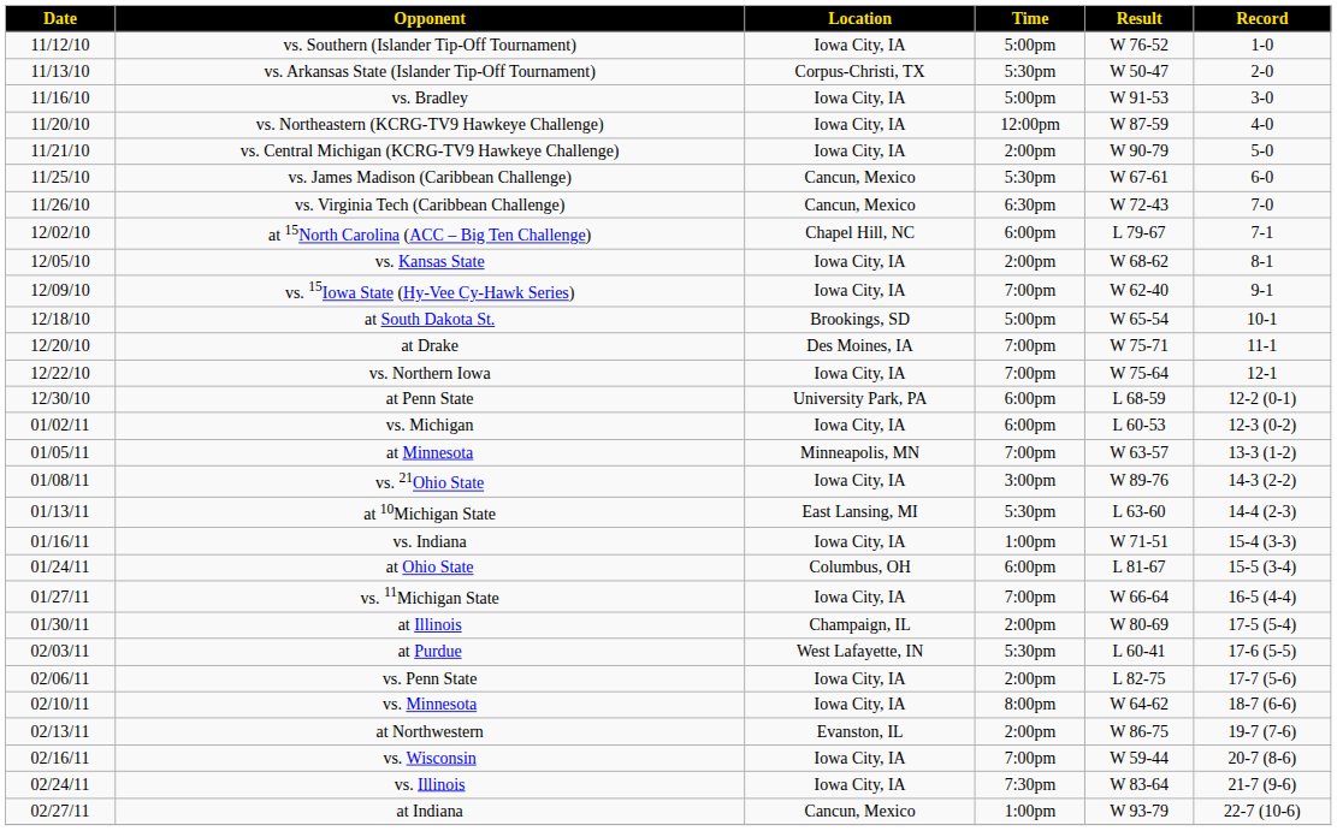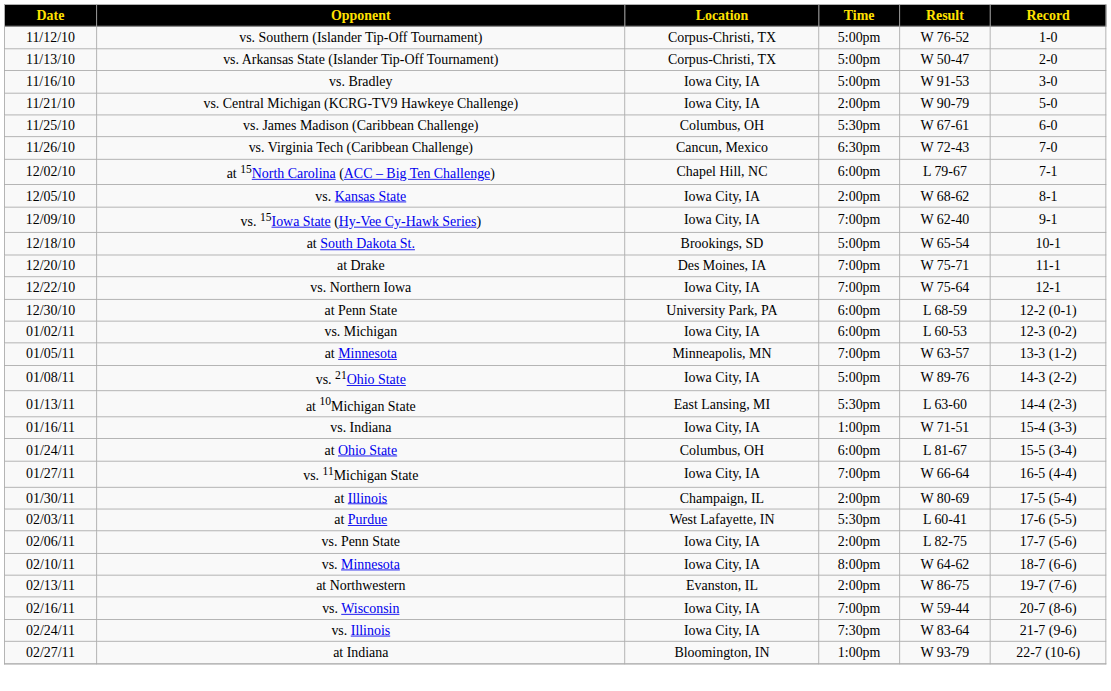vs. Southern (Islander Tip-Off Tournament) | Location: Iowa City, IA -> Corpus-Christi, TX
vs. Arkansas State (Islander Tip-Off Tournament) | Time: 5:30pm -> 5:00pm
- row: 11/20/10 | vs. Northeastern (KCRG-TV9 Hawkeye Challenge) | Iowa City, IA | 12:00pm | W 87-59 | 4-0
vs. James Madison (Caribbean Challenge) | Location: Cancun, Mexico -> Columbus, OH
vs. 21Ohio State | Time: 3:00pm -> 5:00pm
at Indiana | Location: Cancun, Mexico -> Bloomington, IN
